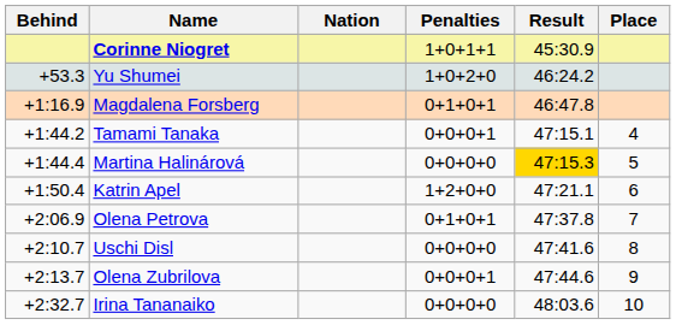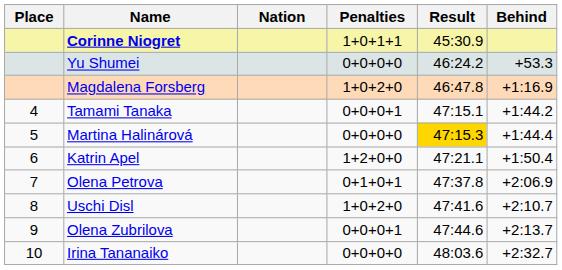columns swapped: Place <-> Behind
Yu Shumei | Penalties: 1+0+2+0 -> 0+0+0+0
Magdalena Forsberg | Penalties: 0+1+0+1 -> 1+0+2+0
Uschi Disl | Penalties: 0+0+0+0 -> 1+0+2+0
